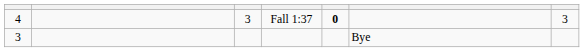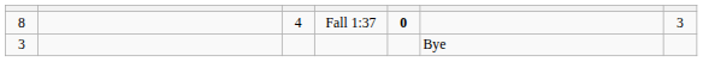Fall 1:37 | column 1: 4 -> 8
Fall 1:37 | column 3: 3 -> 4
